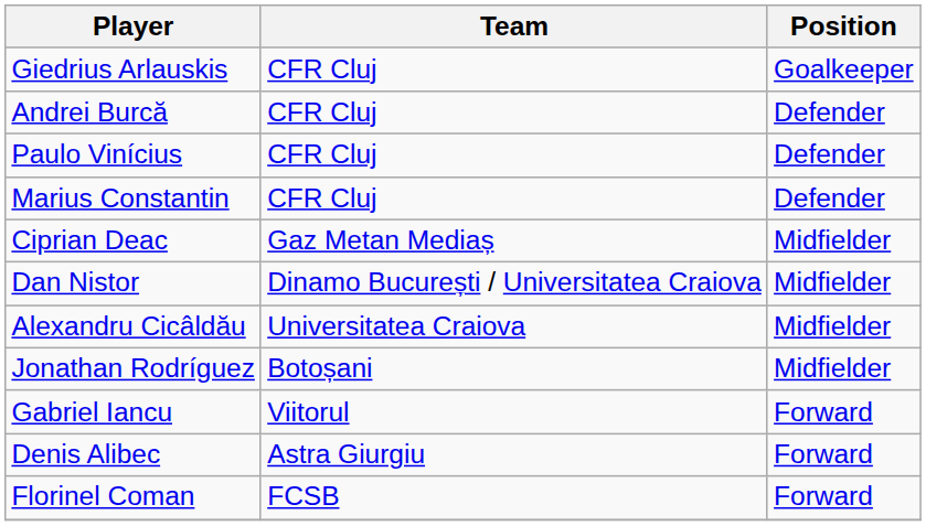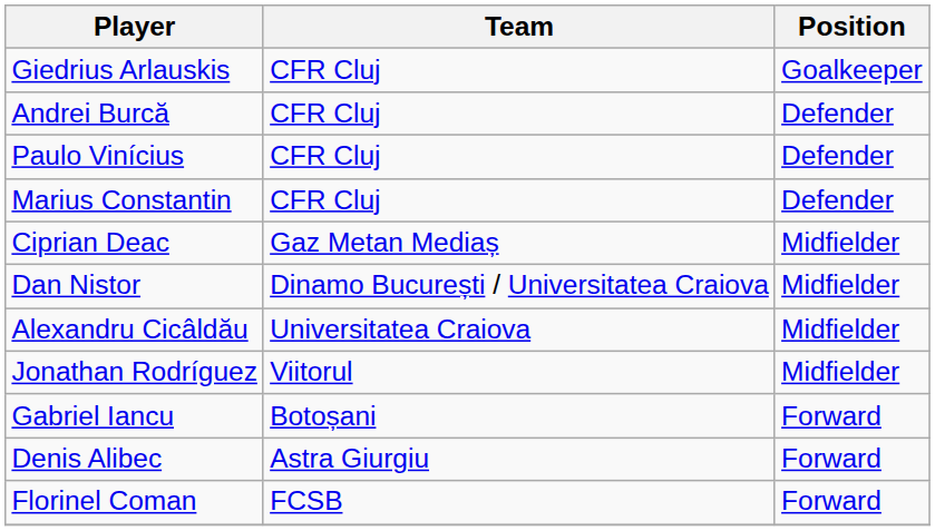Jonathan Rodríguez | Team: Botoșani -> Viitorul
Gabriel Iancu | Team: Viitorul -> Botoșani
